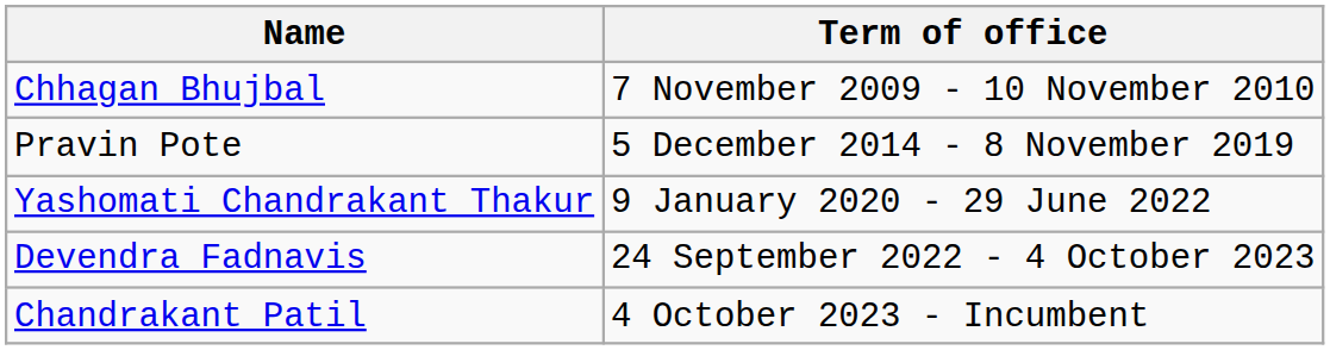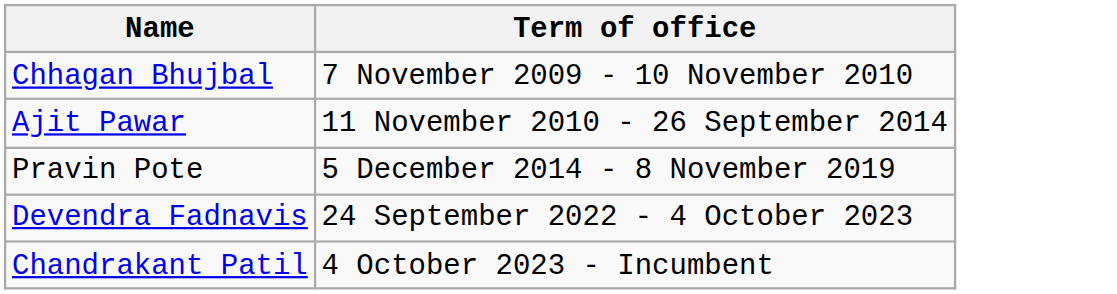+ row: Ajit Pawar | 11 November 2010 - 26 September 2014
- row: Yashomati Chandrakant Thakur | 9 January 2020 - 29 June 2022
